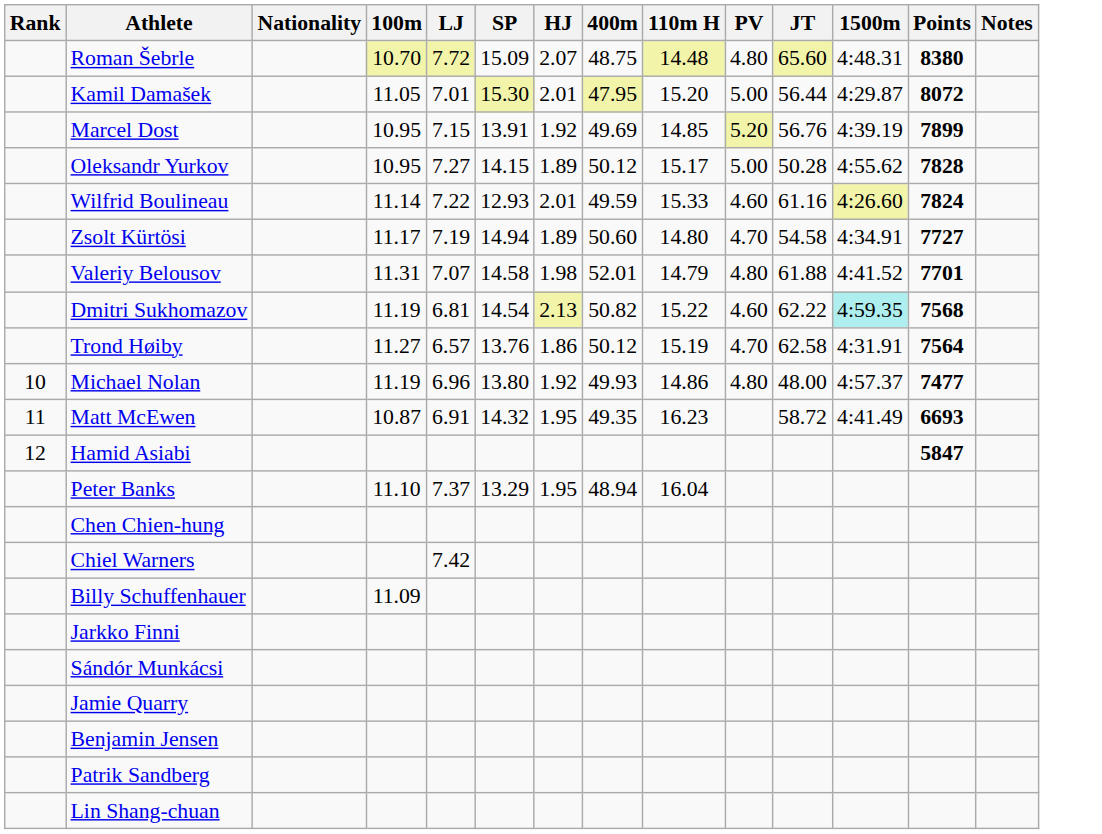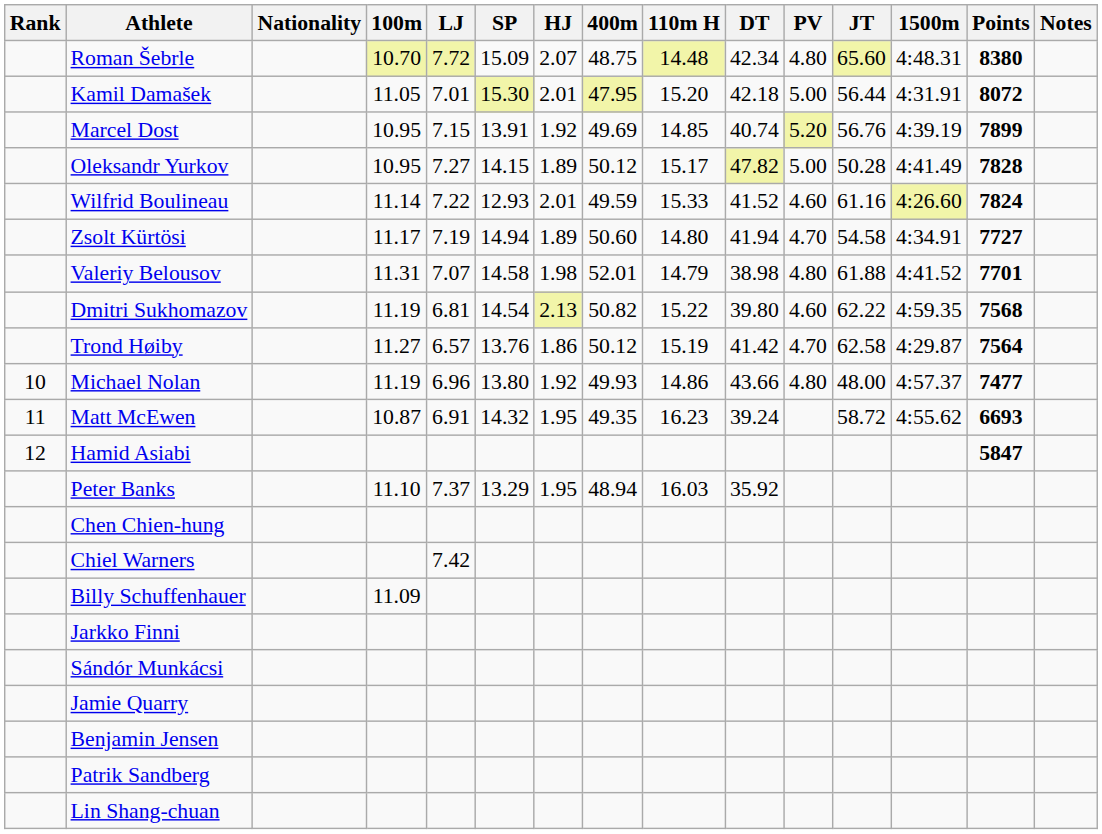+ column: DT | 42.34 | 42.18 | 40.74 | 47.82 | 41.52 | 41.94 | 38.98 | 39.80 | 41.42 | 43.66 | 39.24 | 35.92
Kamil Damašek | 1500m: 4:29.87 -> 4:31.91
Oleksandr Yurkov | 1500m: 4:55.62 -> 4:41.49
Dmitri Sukhomazov | 1500m: paleturquoise background -> no background
Trond Høiby | 1500m: 4:31.91 -> 4:29.87
Matt McEwen | 1500m: 4:41.49 -> 4:55.62
Peter Banks | 110m H: 16.04 -> 16.03
